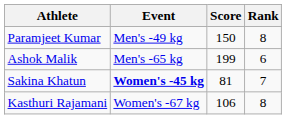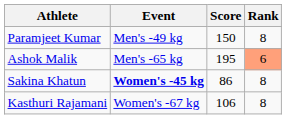Ashok Malik | Score: 199 -> 195
Ashok Malik | Rank: no background -> lightsalmon background
Sakina Khatun | Score: 81 -> 86
Sakina Khatun | Rank: 7 -> 8
